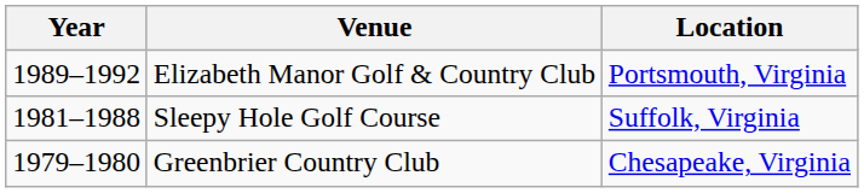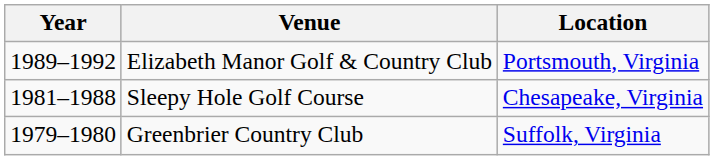Sleepy Hole Golf Course | Location: Suffolk, Virginia -> Chesapeake, Virginia
Greenbrier Country Club | Location: Chesapeake, Virginia -> Suffolk, Virginia
